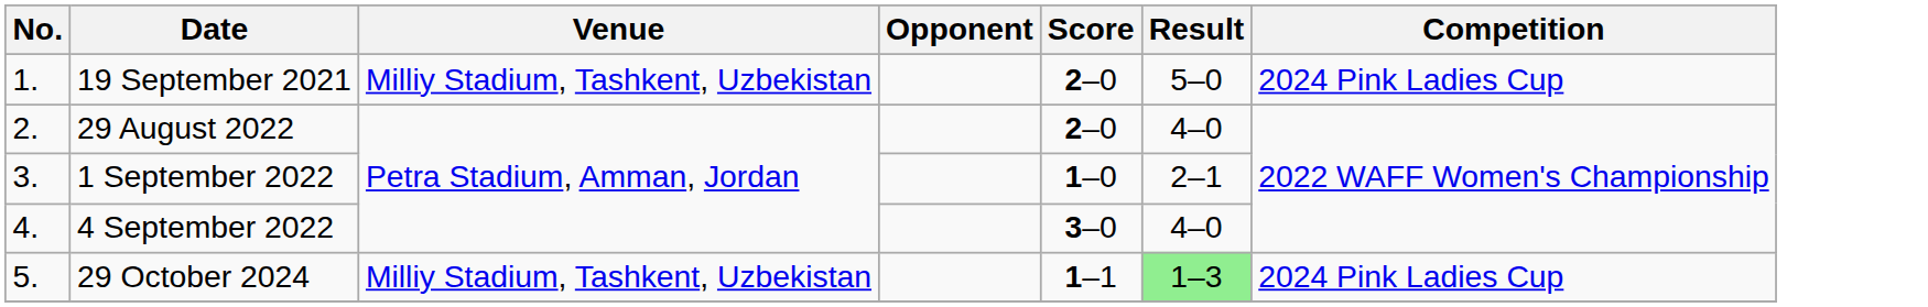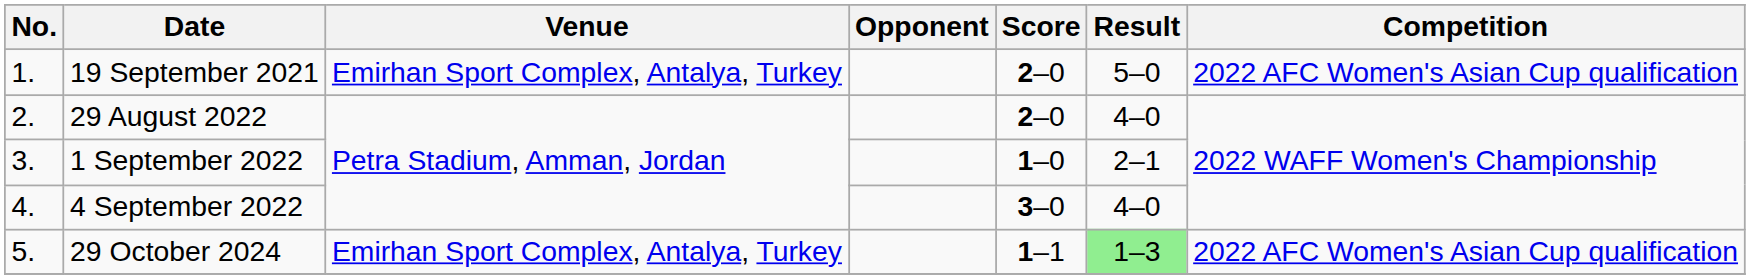19 September 2021 | Venue: Milliy Stadium, Tashkent, Uzbekistan -> Emirhan Sport Complex, Antalya, Turkey
19 September 2021 | Competition: 2024 Pink Ladies Cup -> 2022 AFC Women's Asian Cup qualification
29 October 2024 | Venue: Milliy Stadium, Tashkent, Uzbekistan -> Emirhan Sport Complex, Antalya, Turkey
29 October 2024 | Competition: 2024 Pink Ladies Cup -> 2022 AFC Women's Asian Cup qualification
